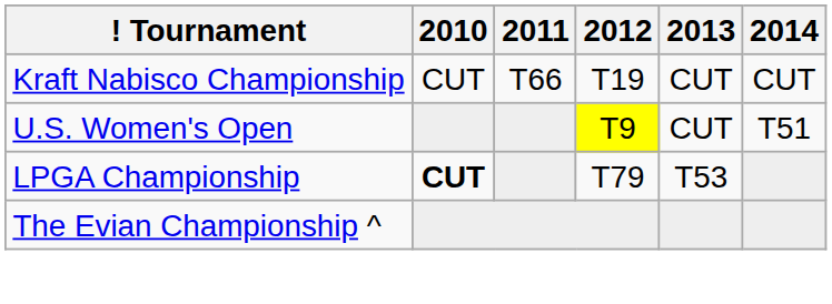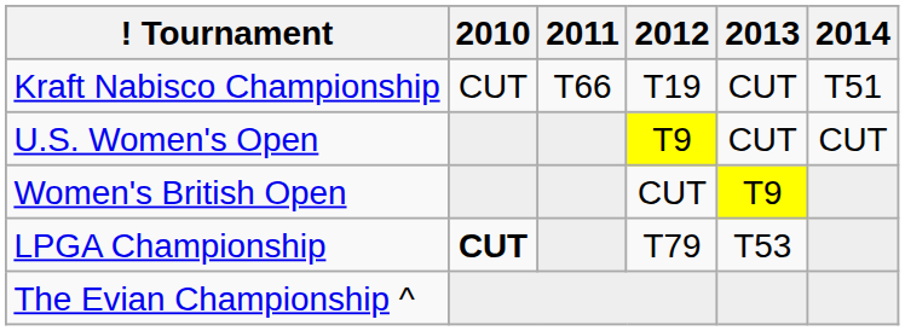Kraft Nabisco Championship | 2014: CUT -> T51
U.S. Women's Open | 2014: T51 -> CUT
+ row: Women's British Open | CUT | T9
